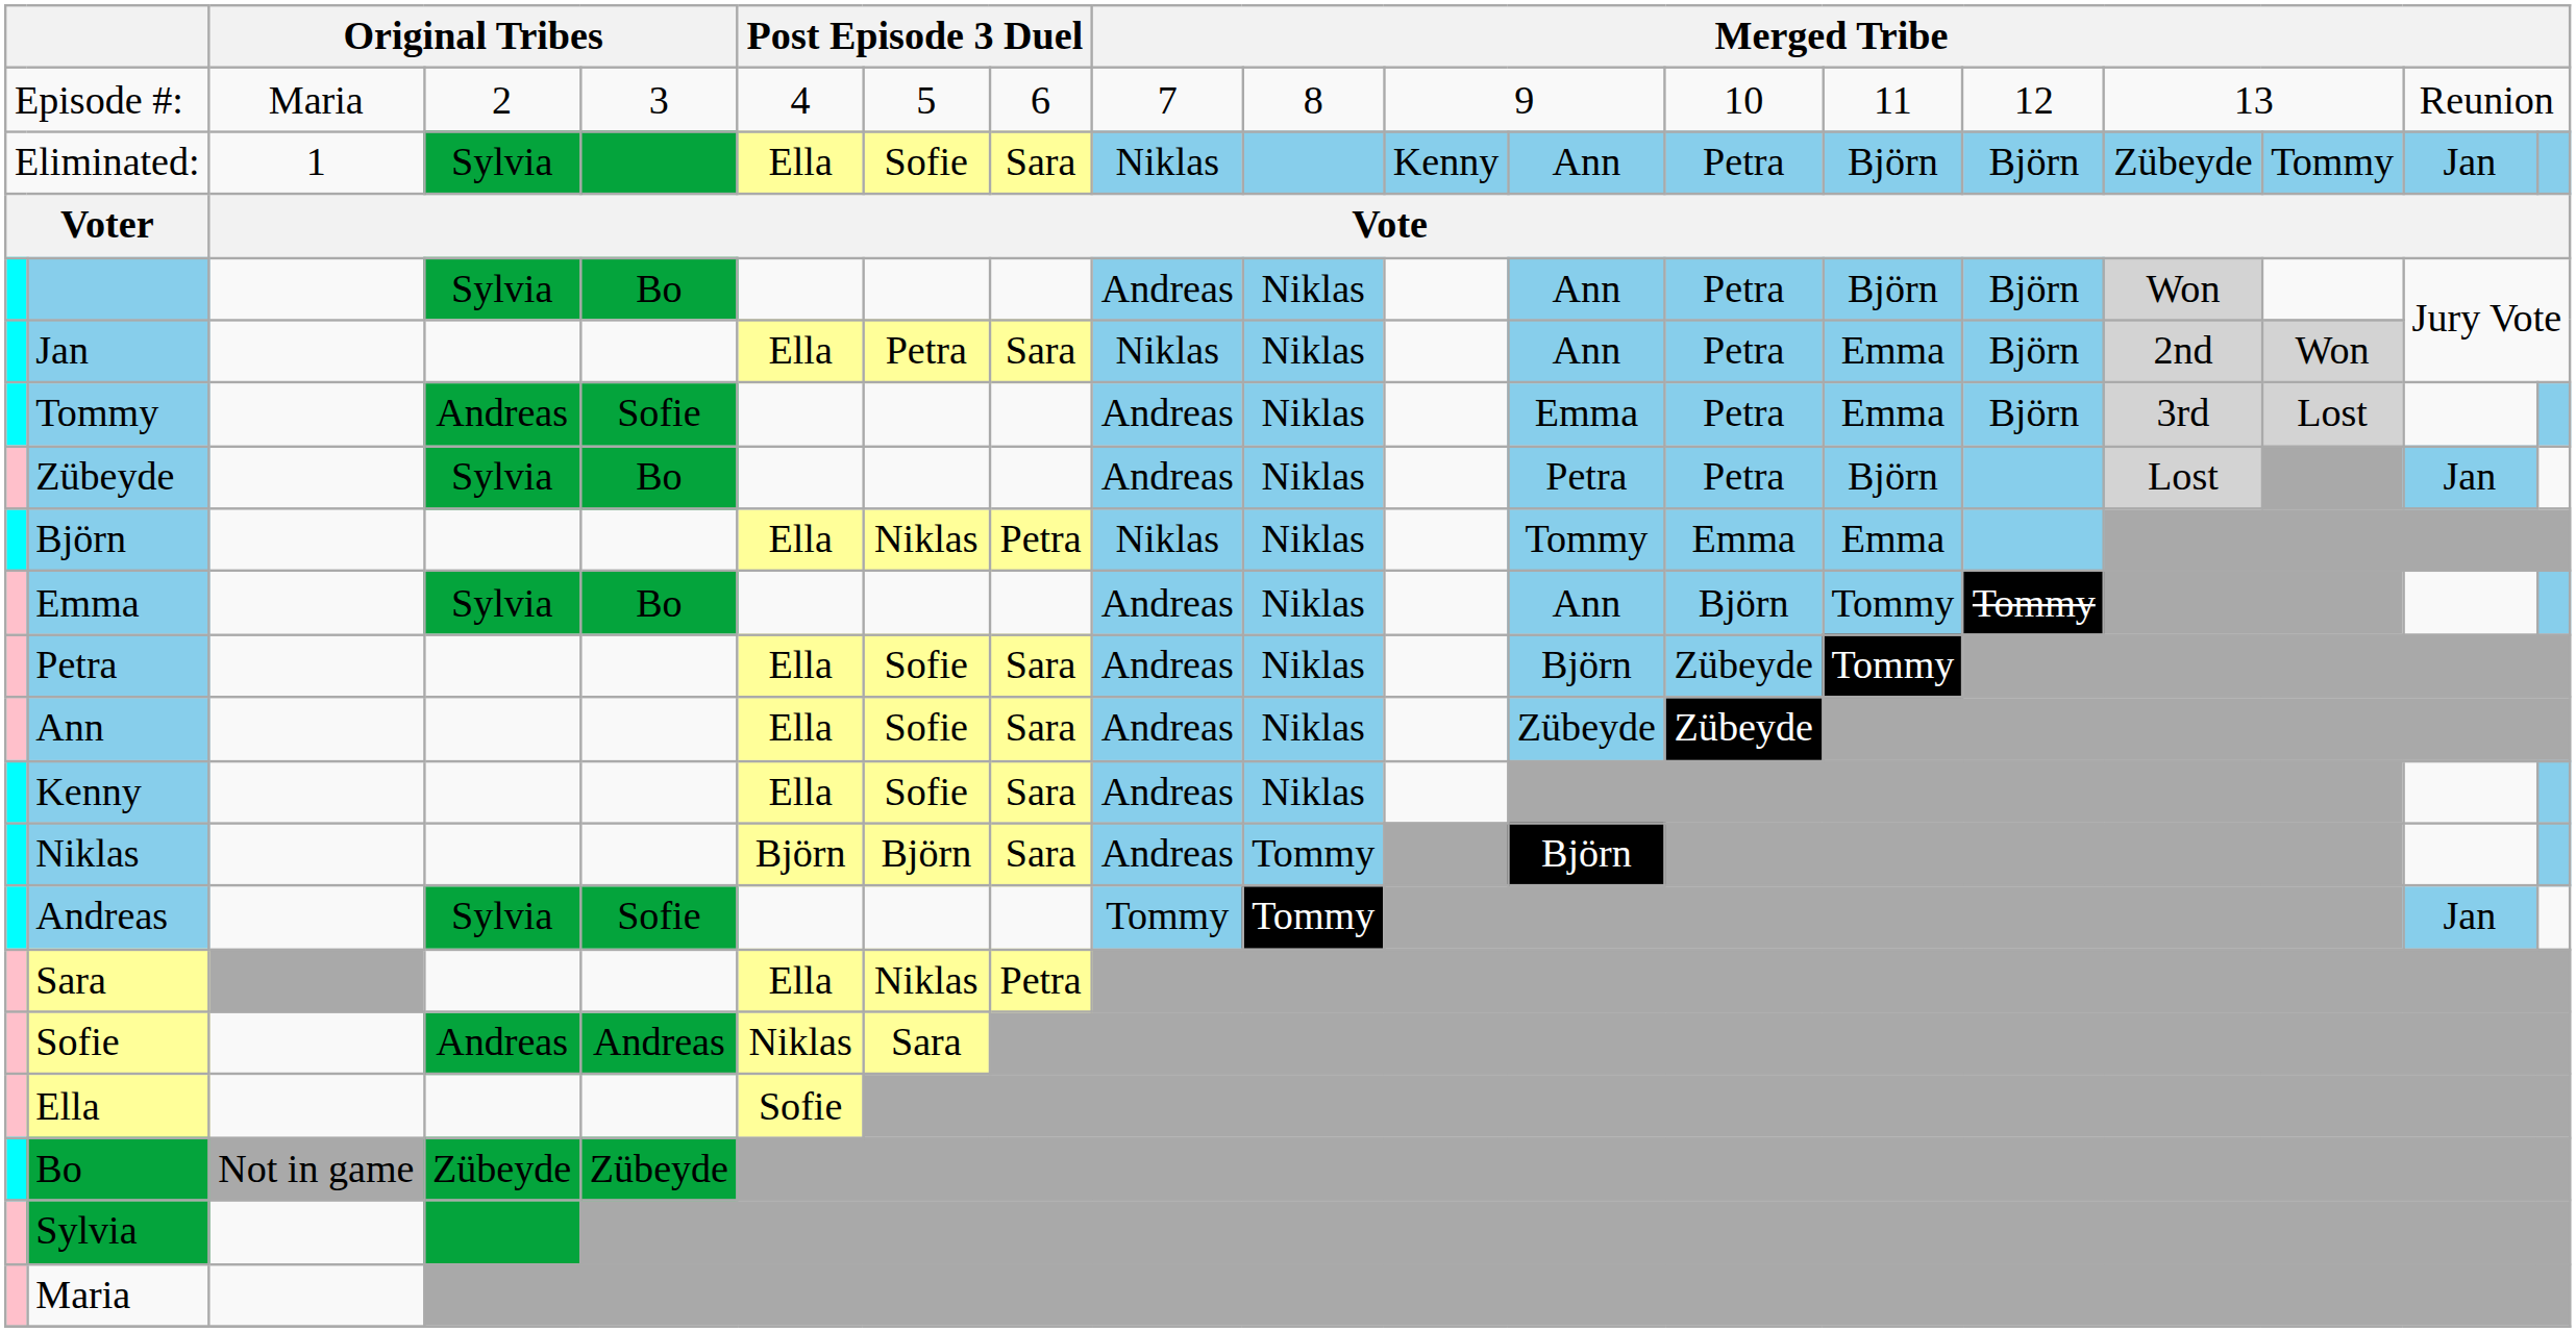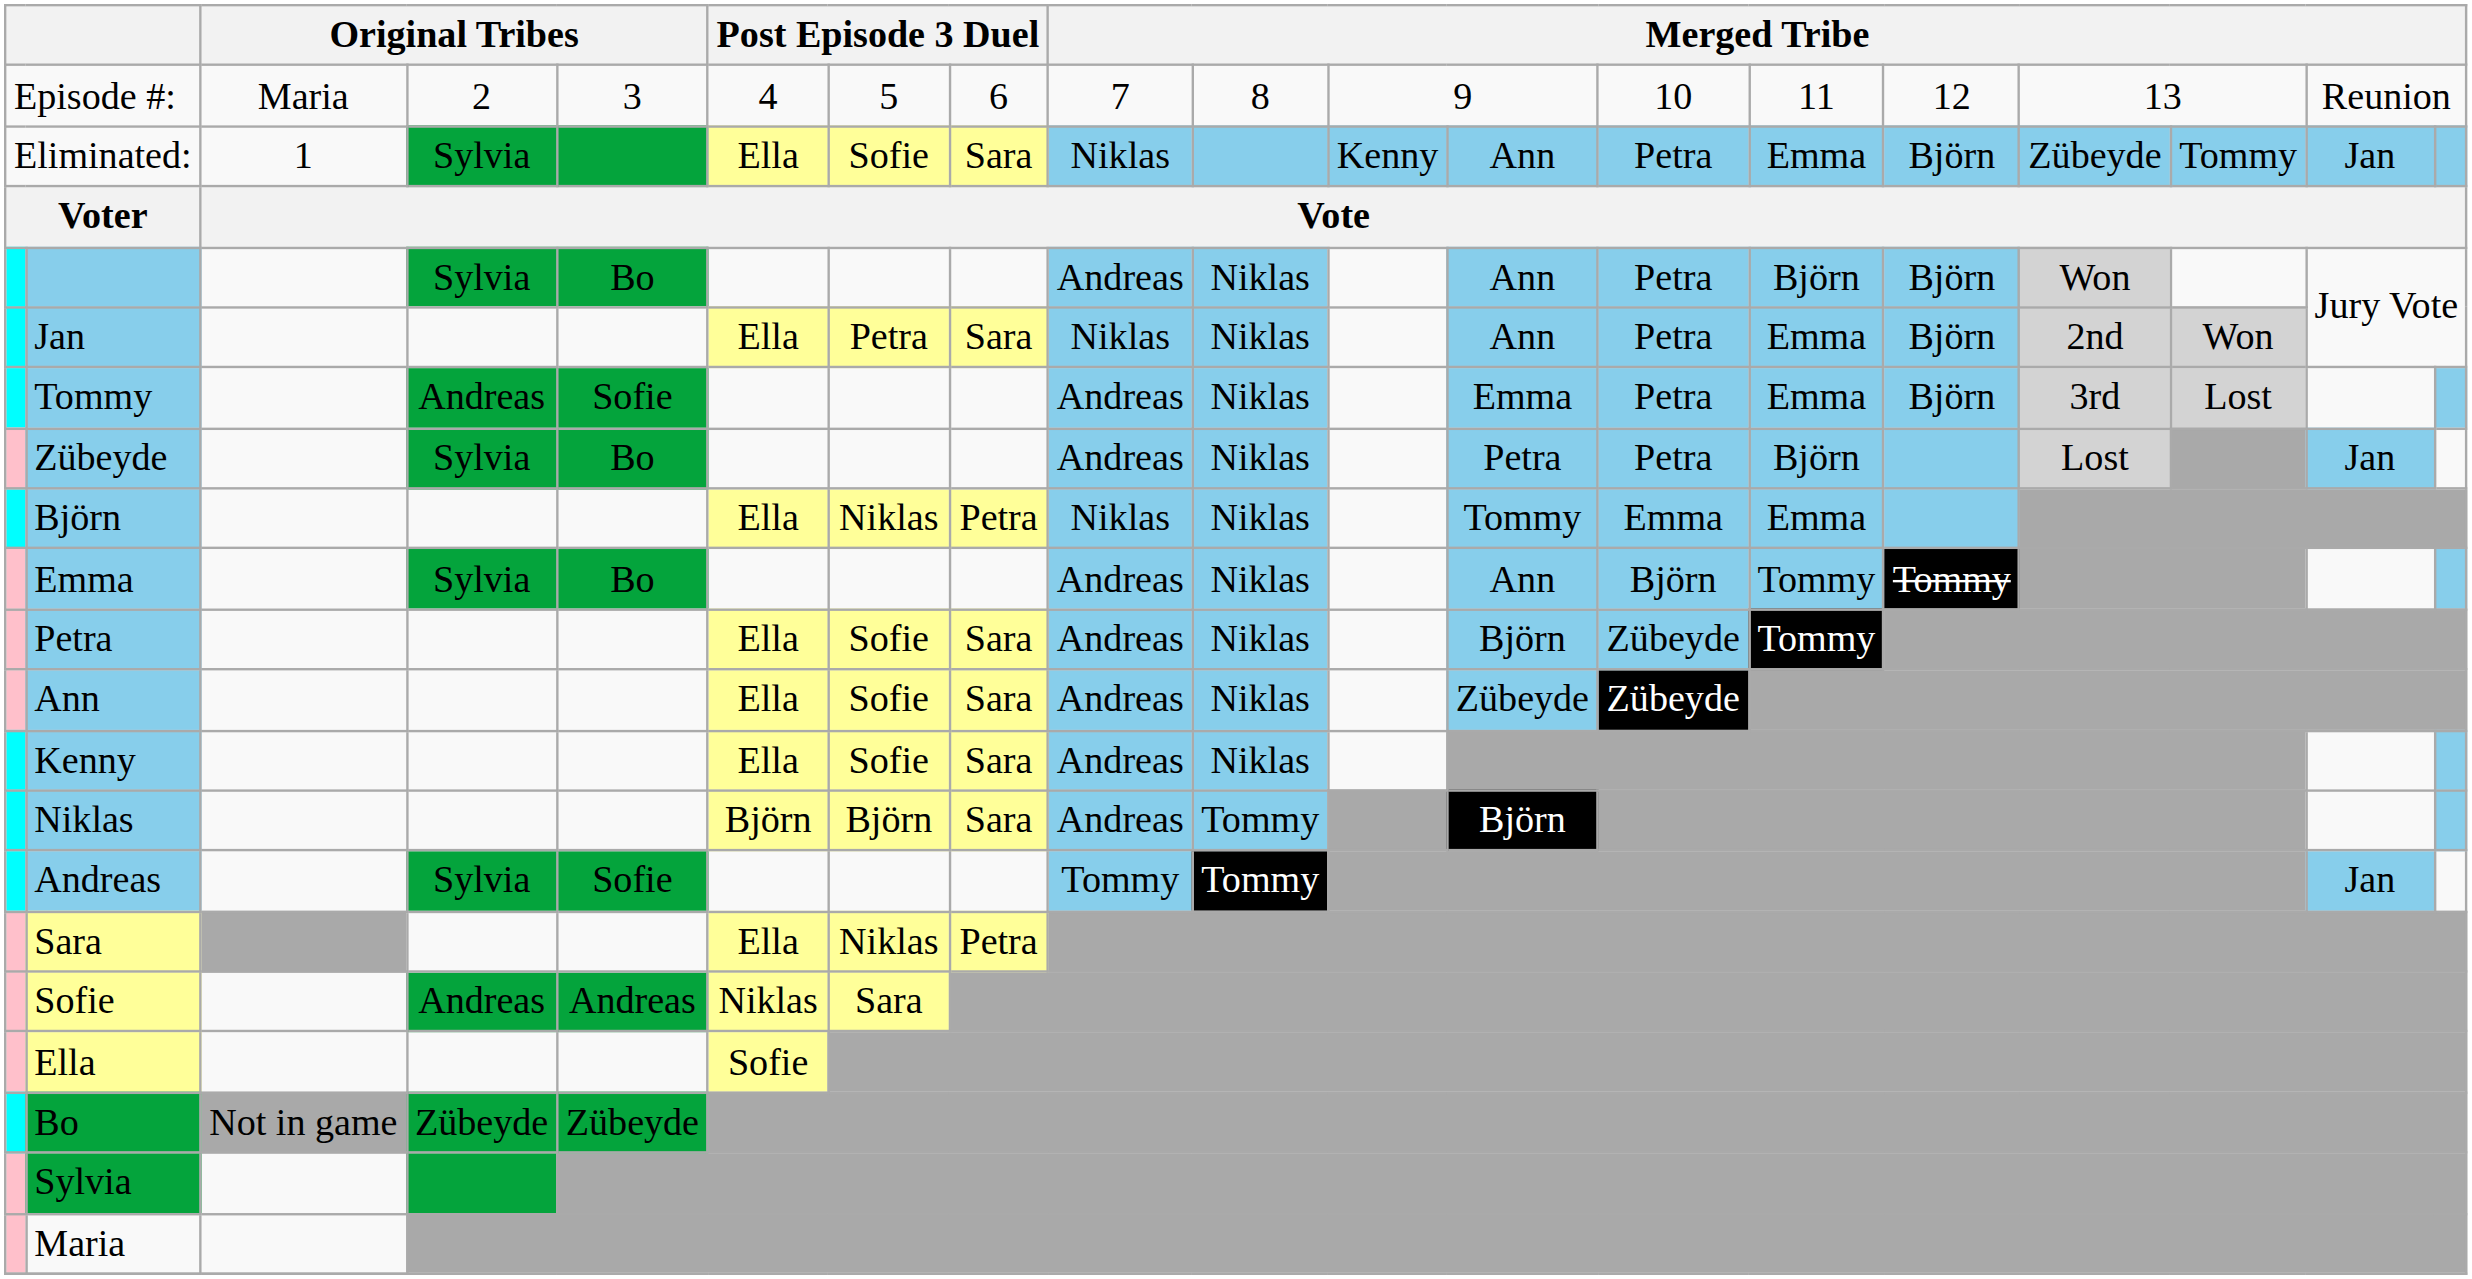Eliminated: | column 14: Björn -> Emma
